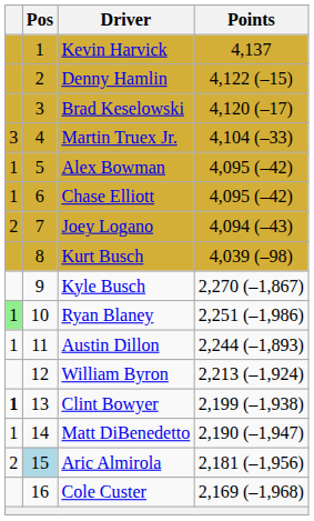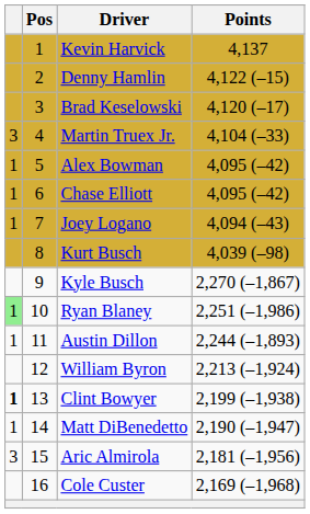Joey Logano | column 1: 2 -> 1
Aric Almirola | column 1: 2 -> 3
Aric Almirola | Pos: lightblue background -> no background
